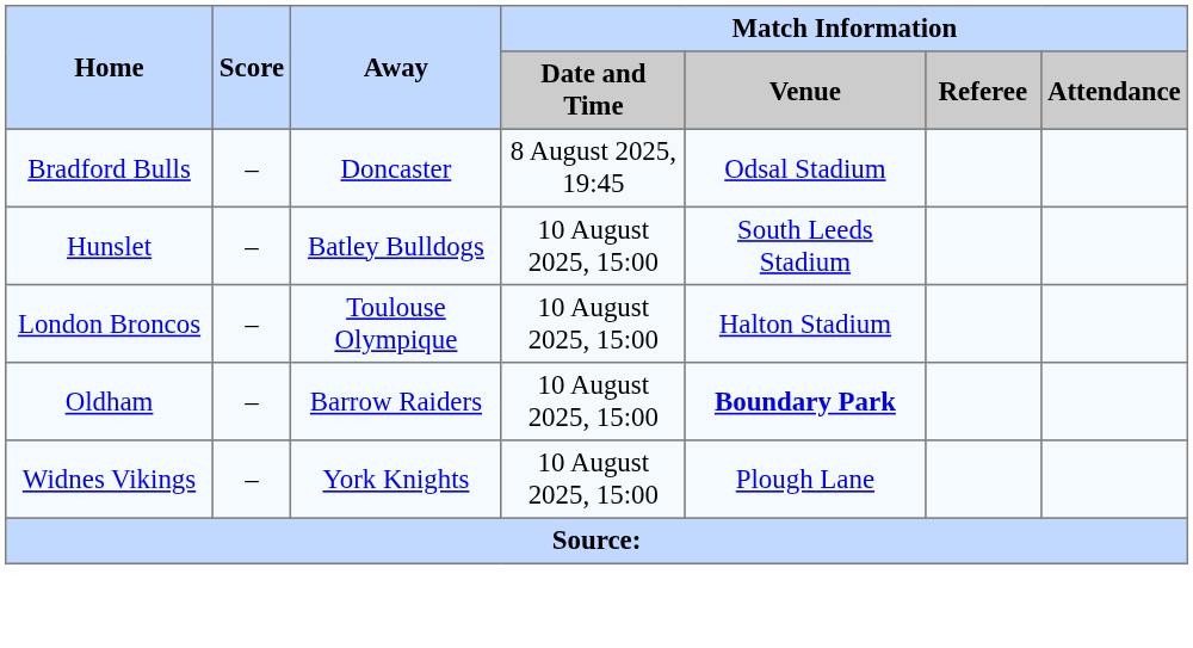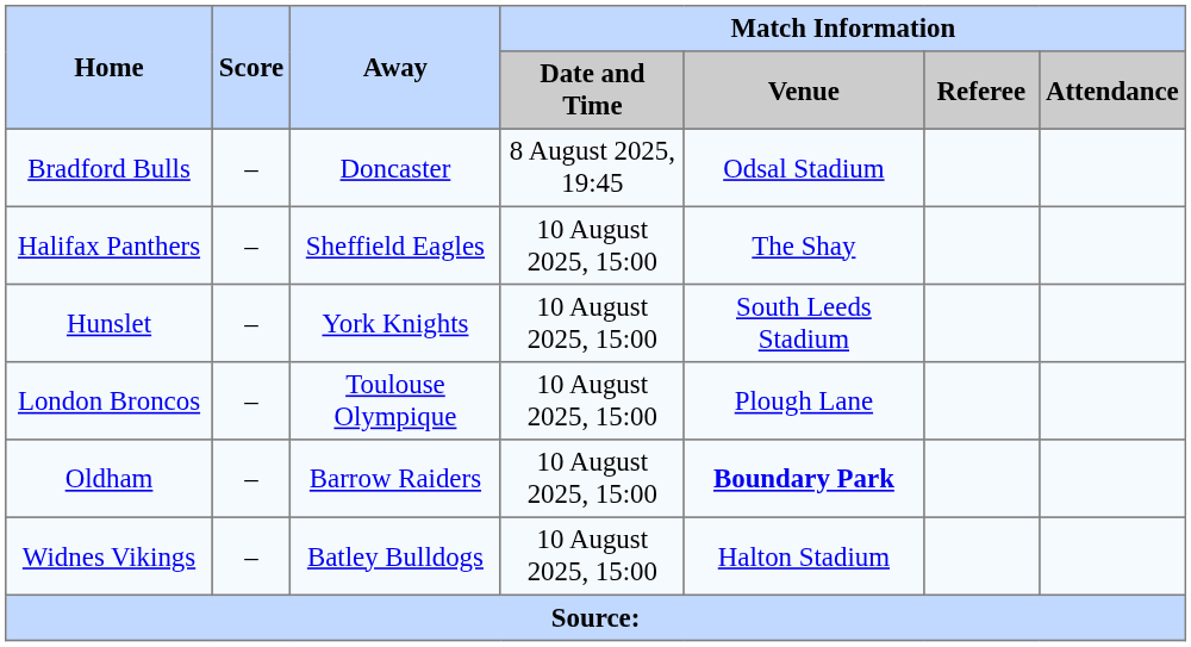+ row: Halifax Panthers | – | Sheffield Eagles | 10 August 2025, 15:00 | The Shay
Hunslet | Away: Batley Bulldogs -> York Knights
London Broncos | Match Information / Venue: Halton Stadium -> Plough Lane
Widnes Vikings | Away: York Knights -> Batley Bulldogs
Widnes Vikings | Match Information / Venue: Plough Lane -> Halton Stadium
